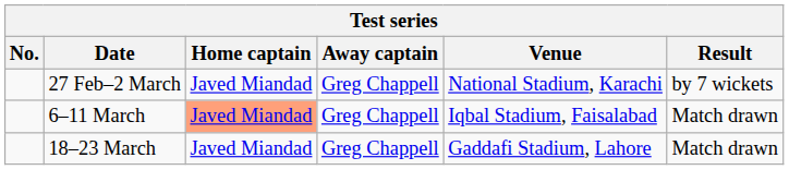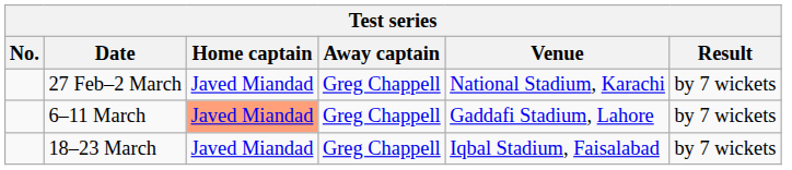6–11 March | Venue: Iqbal Stadium, Faisalabad -> Gaddafi Stadium, Lahore
6–11 March | Result: Match drawn -> by 7 wickets
18–23 March | Venue: Gaddafi Stadium, Lahore -> Iqbal Stadium, Faisalabad
18–23 March | Result: Match drawn -> by 7 wickets
